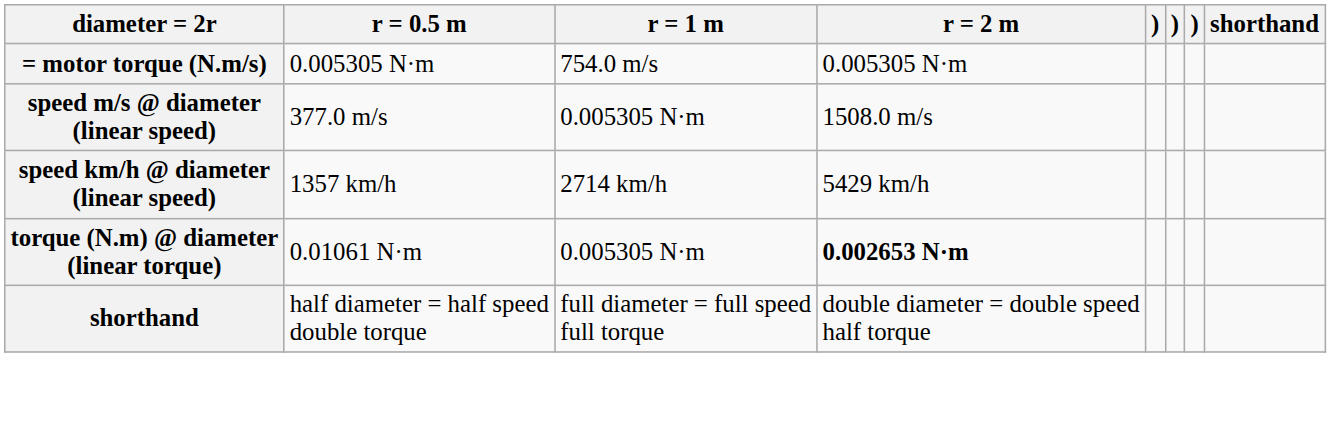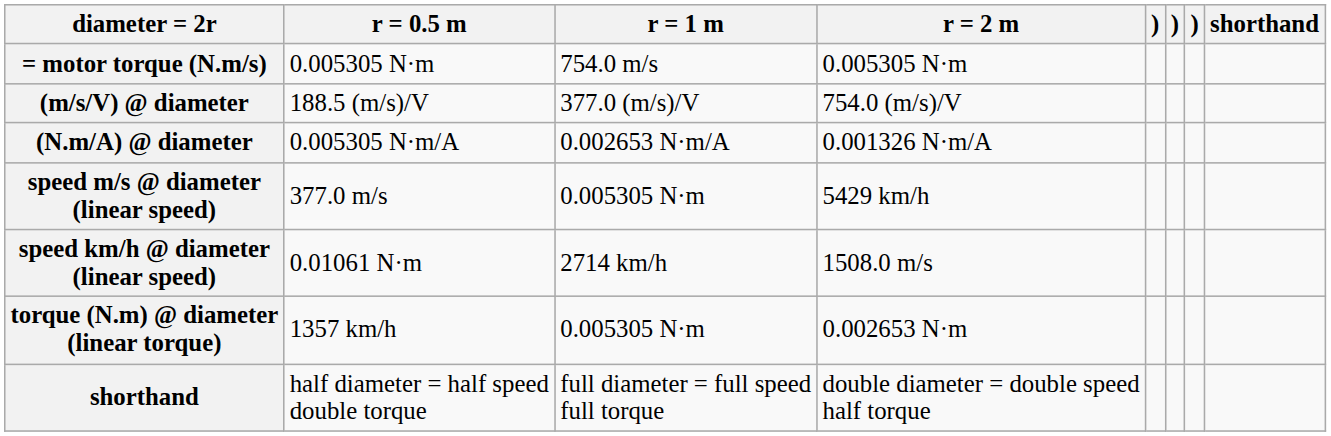+ row: (m/s/V) @ diameter | 188.5 (m/s)/V | 377.0 (m/s)/V | 754.0 (m/s)/V
+ row: (N.m/A) @ diameter | 0.005305 N·m/A | 0.002653 N·m/A | 0.001326 N·m/A
speed m/s @ diameter (linear speed) | r = 2 m: 1508.0 m/s -> 5429 km/h
speed km/h @ diameter (linear speed) | r = 0.5 m: 1357 km/h -> 0.01061 N·m
speed km/h @ diameter (linear speed) | r = 2 m: 5429 km/h -> 1508.0 m/s
torque (N.m) @ diameter (linear torque) | r = 0.5 m: 0.01061 N·m -> 1357 km/h
torque (N.m) @ diameter (linear torque) | r = 2 m: bold -> normal
